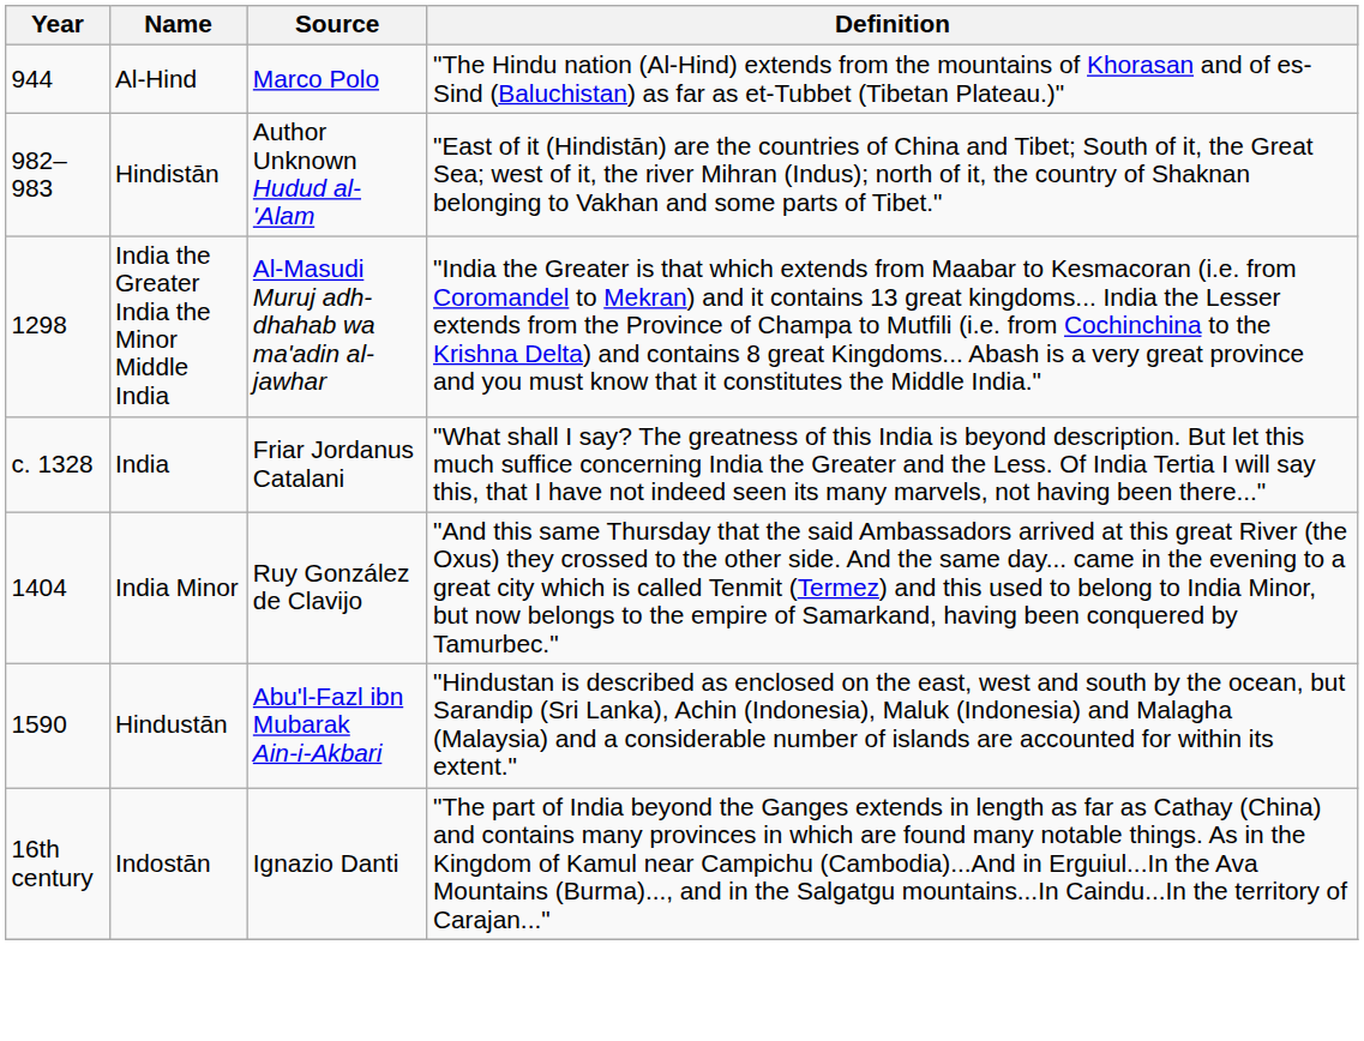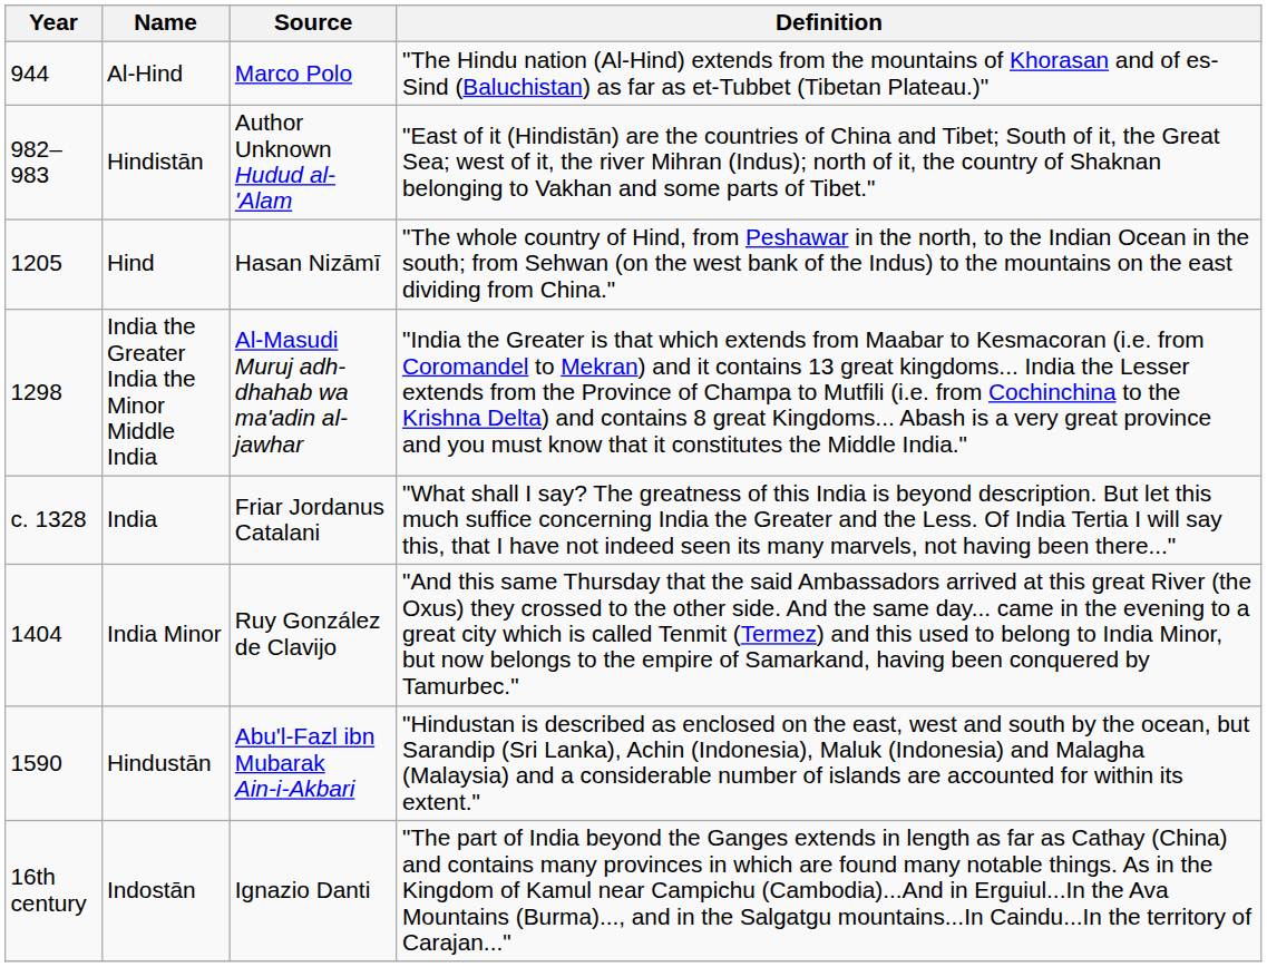+ row: 1205 | Hind | Hasan Nizāmī | "The whole country of Hind, from Peshawar in the north, to the Indian Ocean in the south; from Sehwan (on the west bank of the Indus) to the mountains on the east dividing from China."
